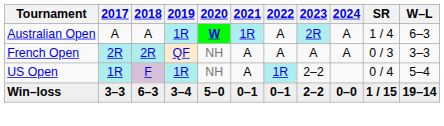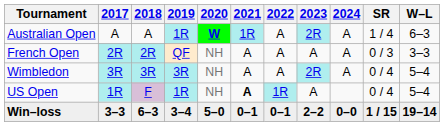+ row: Wimbledon | 3R | 3R | 3R | NH | A | A | 2R | A | 0 / 4 | 5–4
US Open | 2021: normal -> bold
US Open | 2023: 2–2 -> A
